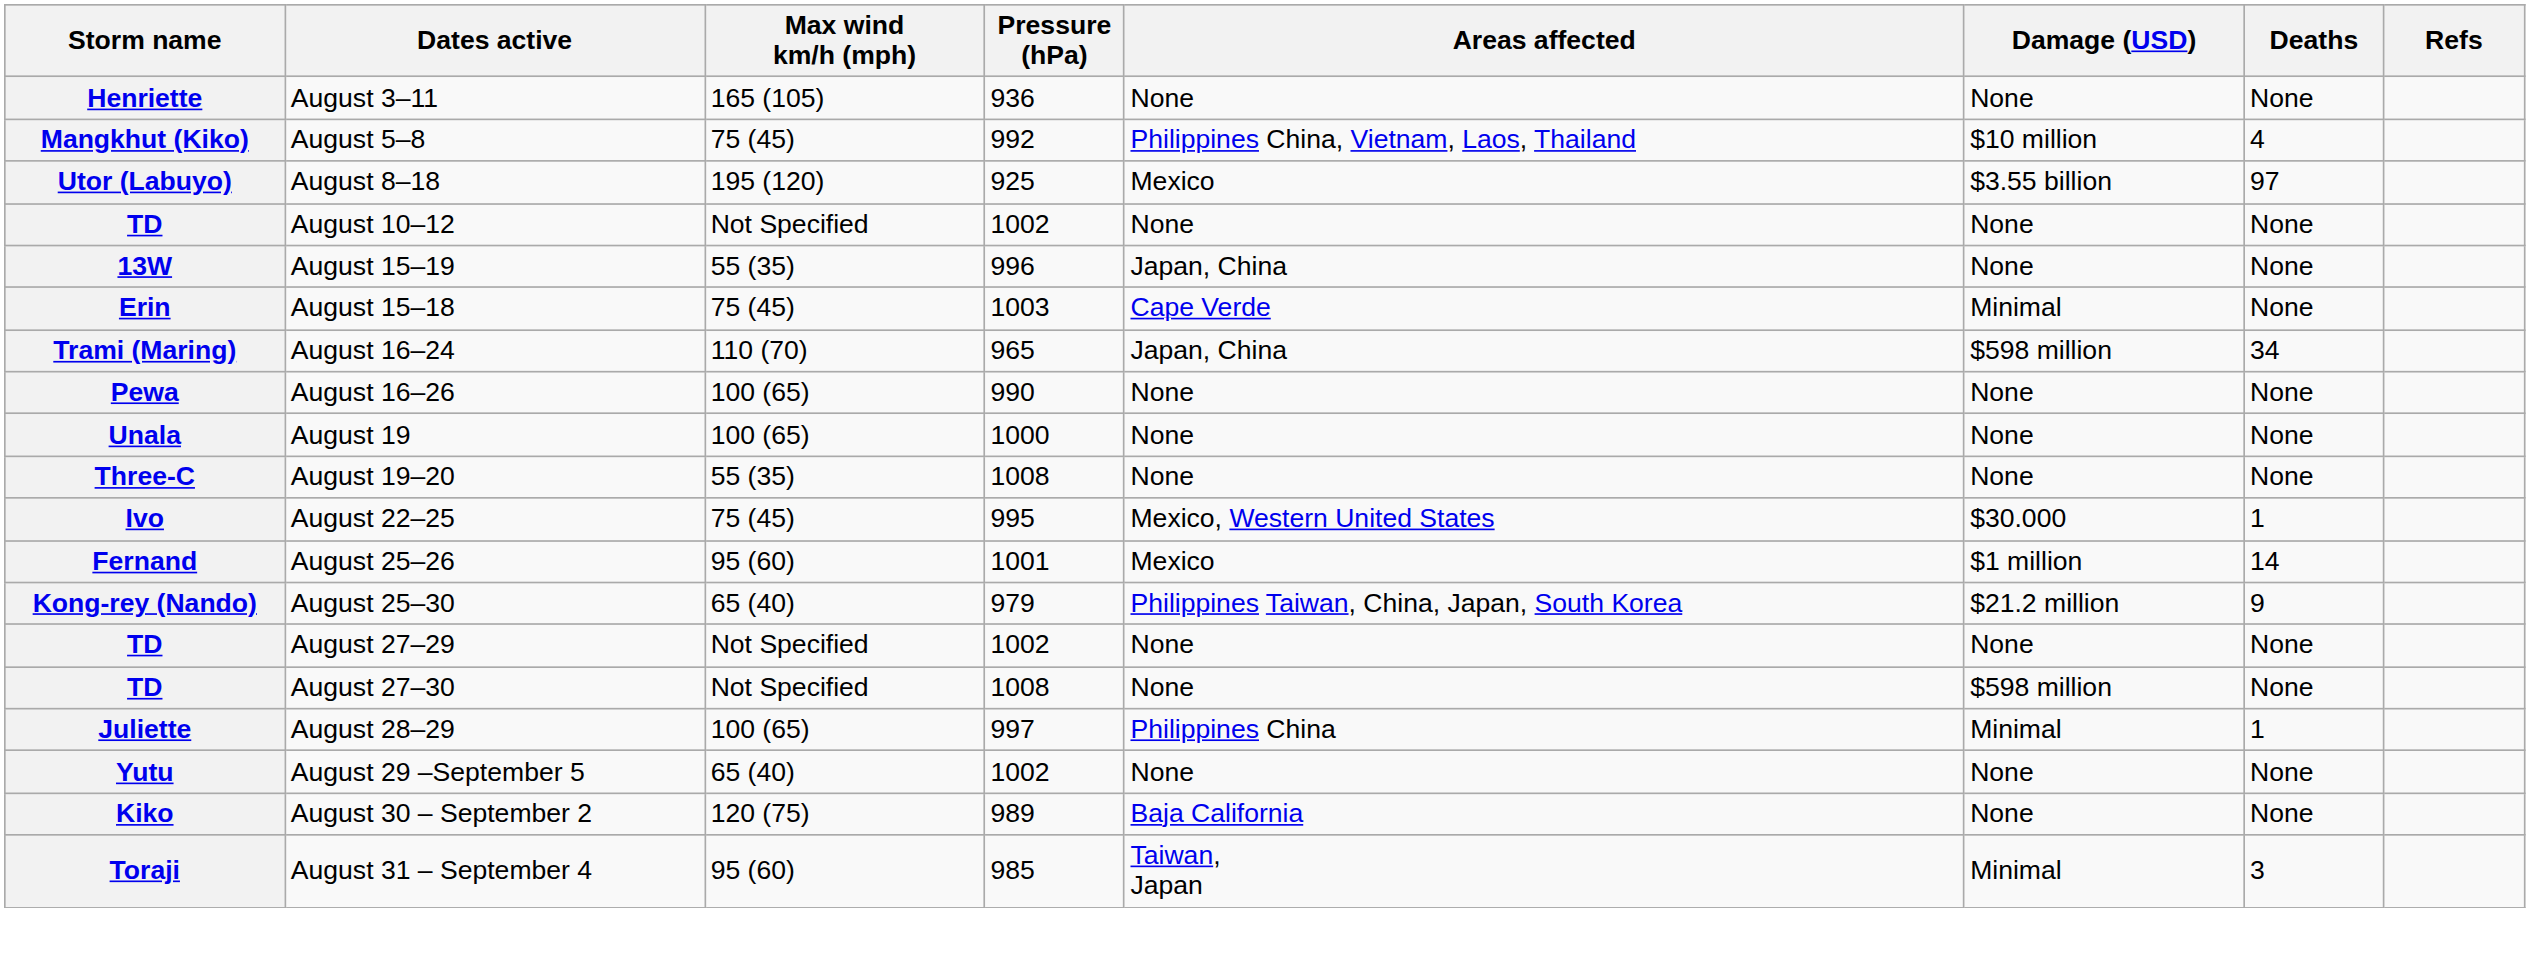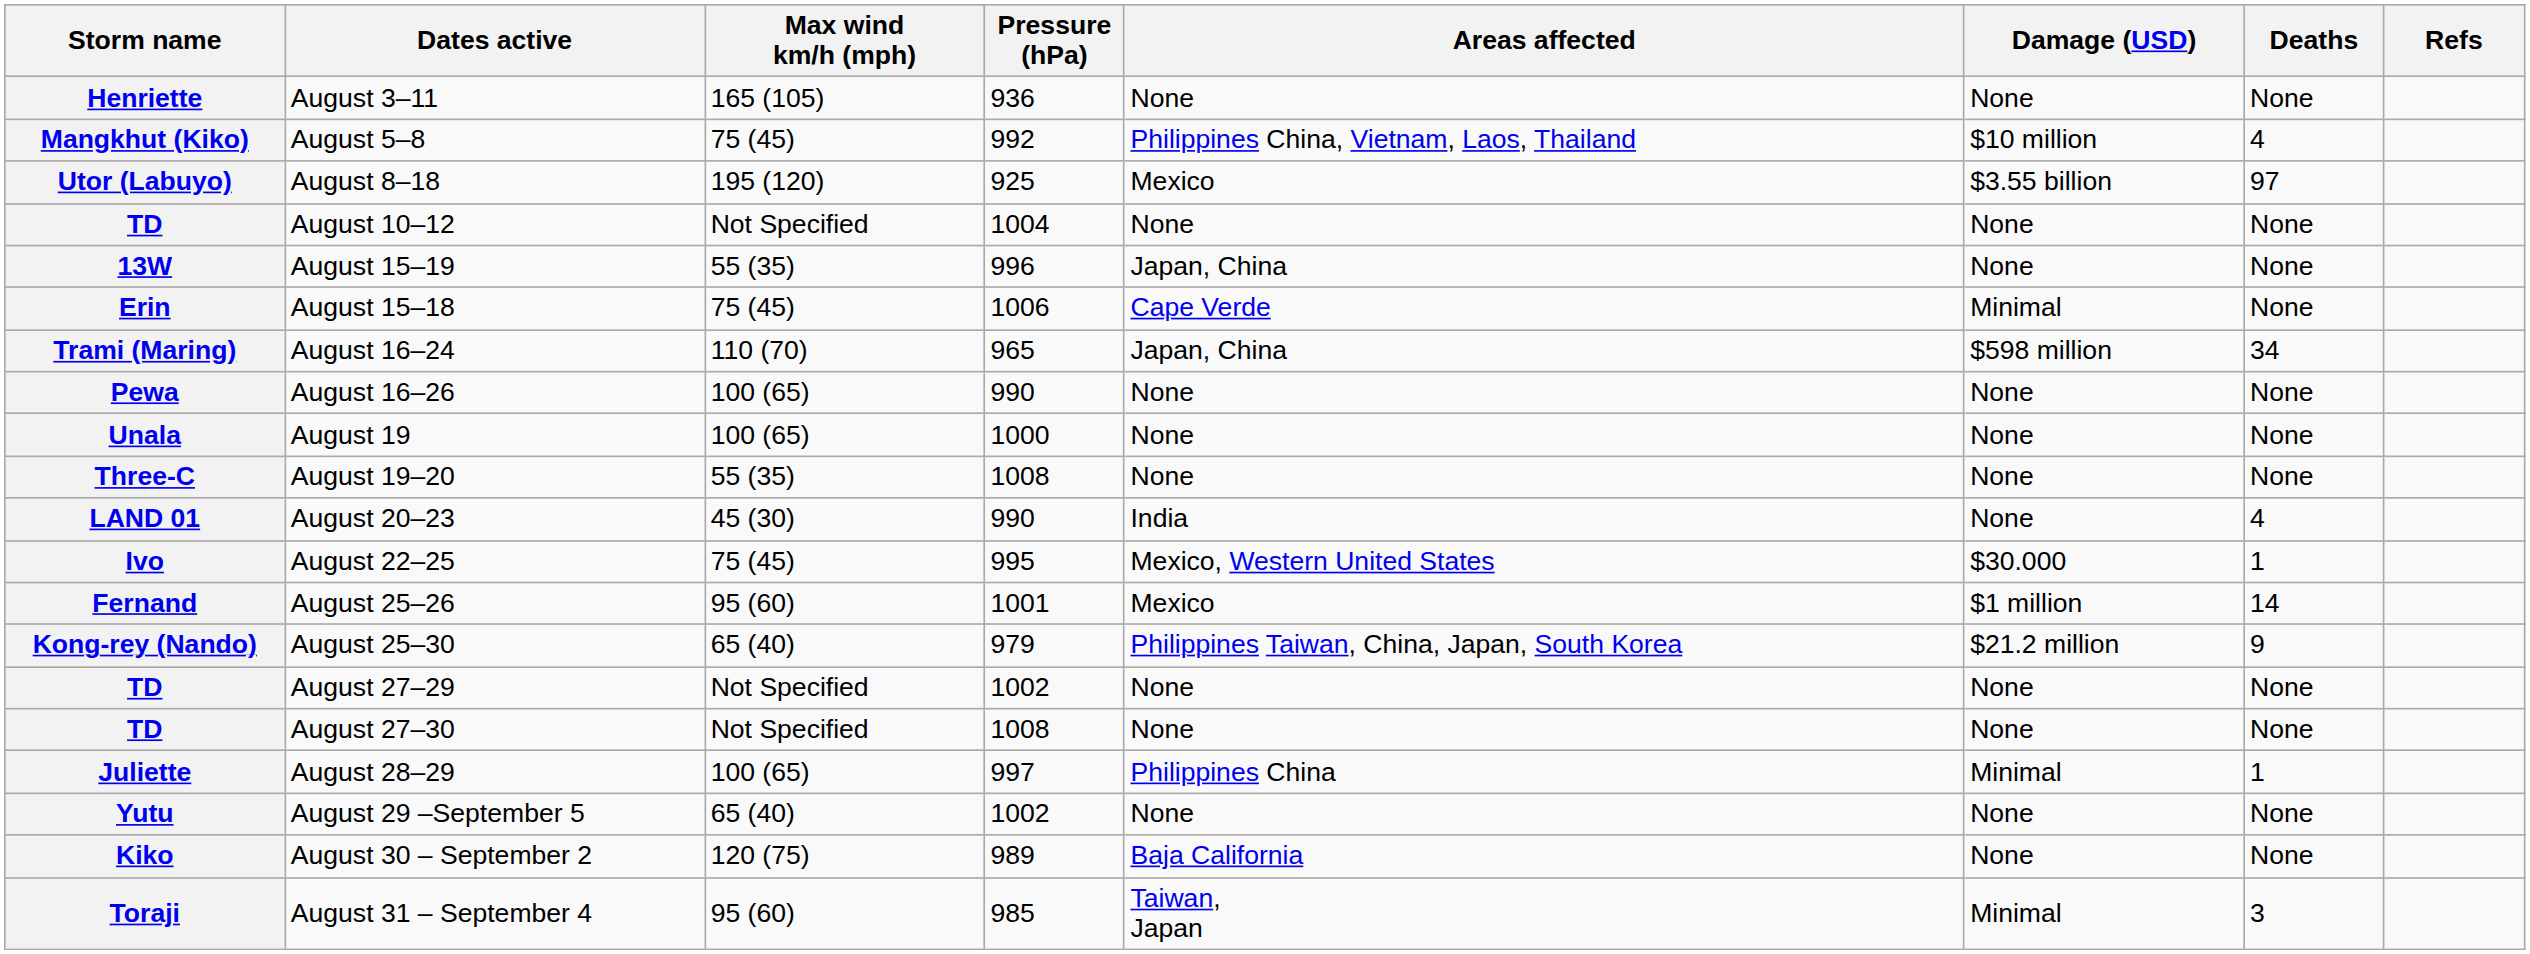TD / August 10–12 | Pressure (hPa): 1002 -> 1004
Erin | Pressure (hPa): 1003 -> 1006
+ row: LAND 01 | August 20–23 | 45 (30) | 990 | India | None | 4
TD / August 27–30 | Damage (USD): $598 million -> None
